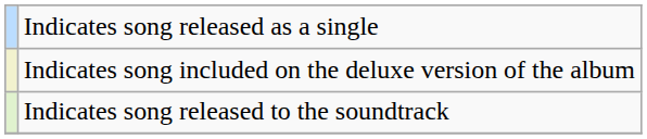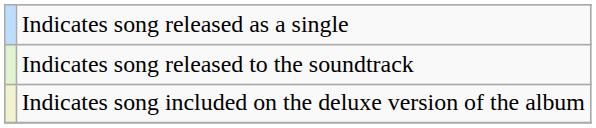rows swapped: Indicates song included on the deluxe version of the album <-> Indicates song released to the soundtrack
